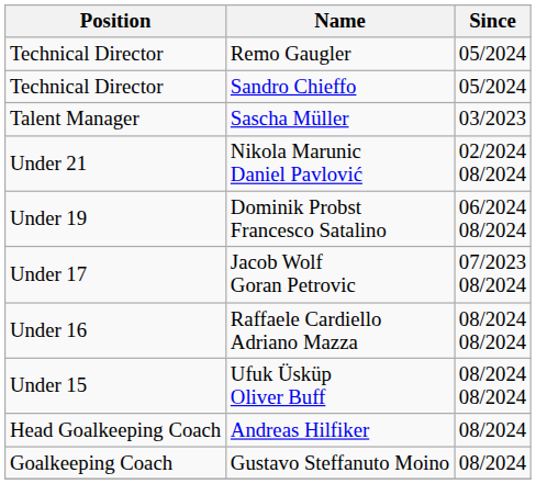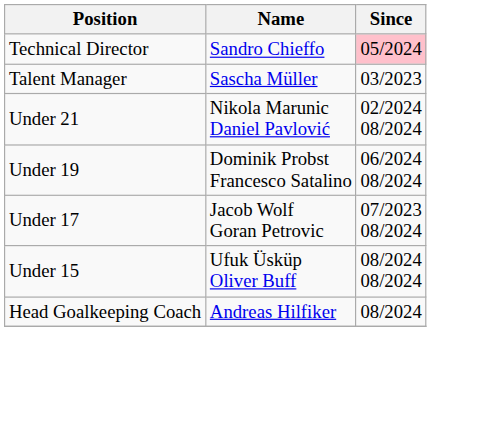- row: Technical Director | Remo Gaugler | 05/2024
Sandro Chieffo | Since: no background -> pink background
- row: Under 16 | Raffaele Cardiello Adriano Mazza | 08/2024 08/2024
- row: Goalkeeping Coach | Gustavo Steffanuto Moino | 08/2024
